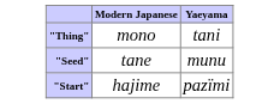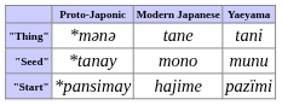+ column: Proto-Japonic | *mənə | *tanay | *pansimay
"Thing" | Modern Japanese: mono -> tane
"Seed" | Modern Japanese: tane -> mono
